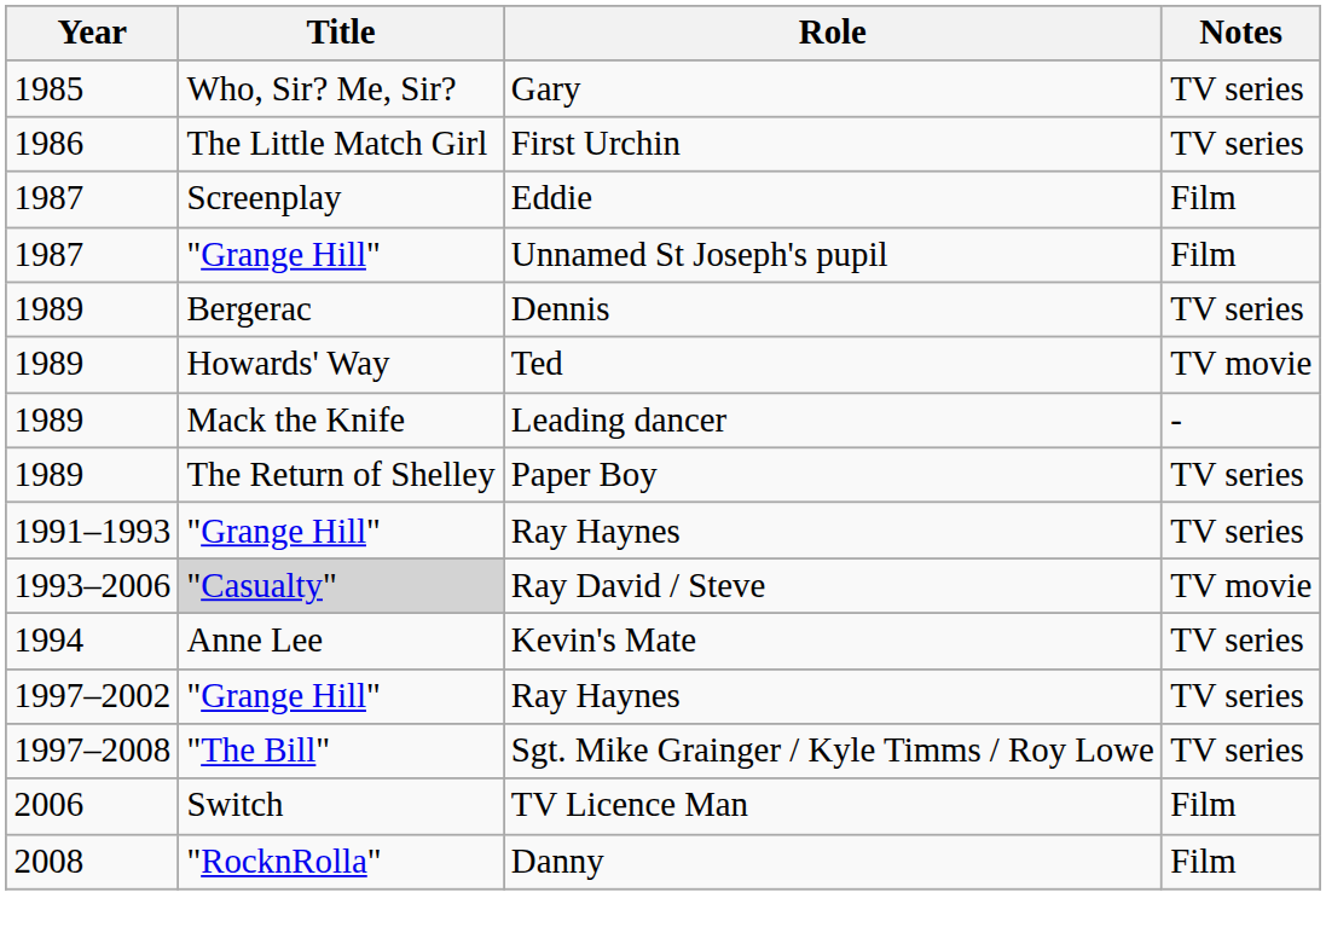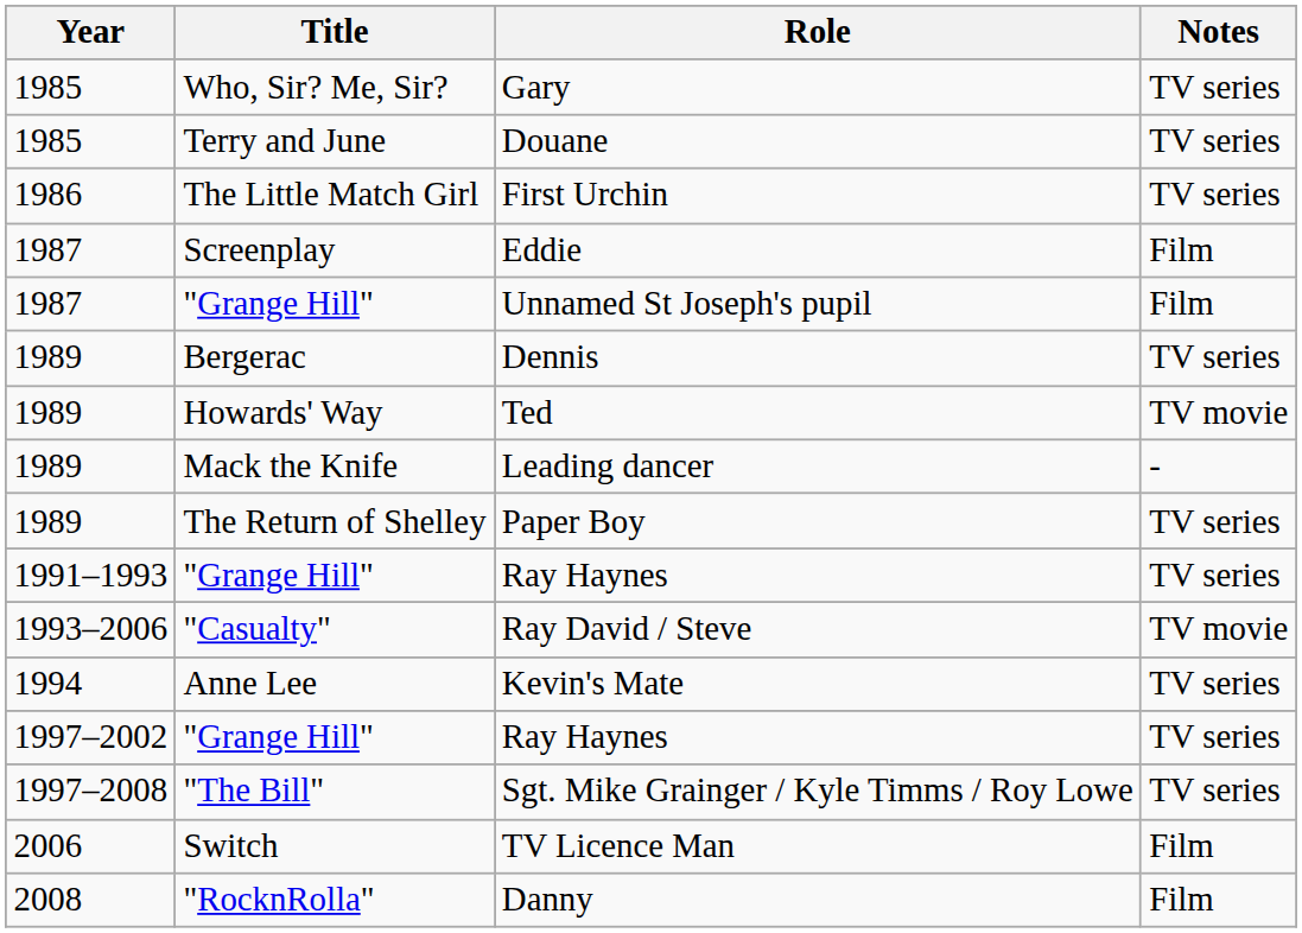+ row: 1985 | Terry and June | Douane | TV series
Ray David / Steve | Title: lightgrey background -> no background
